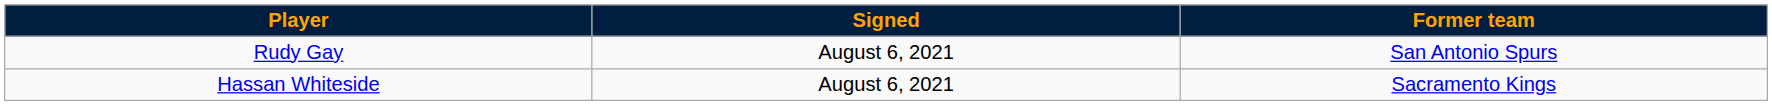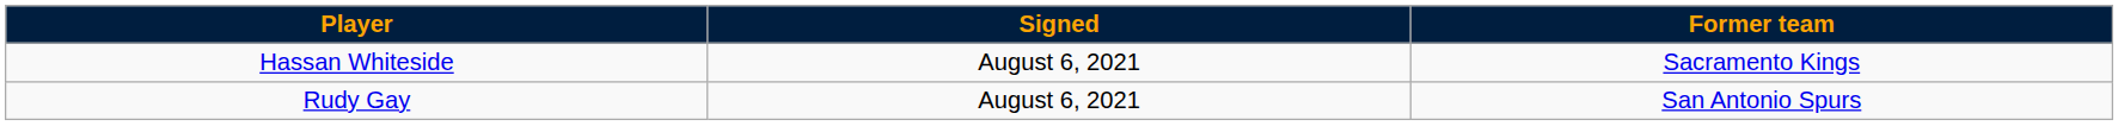rows swapped: Rudy Gay <-> Hassan Whiteside
